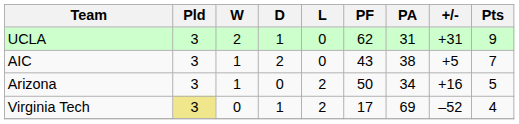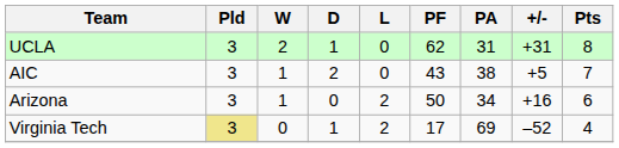UCLA | Pts: 9 -> 8
Arizona | Pts: 5 -> 6
